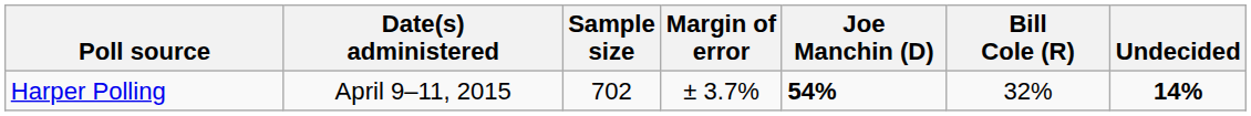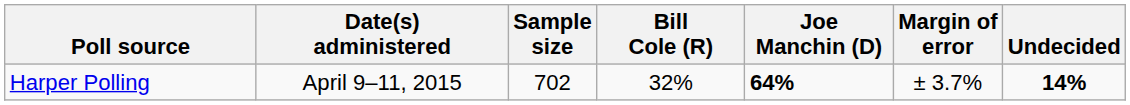columns swapped: Margin of error <-> Bill Cole (R)
Harper Polling | Joe Manchin (D): 54% -> 64%
